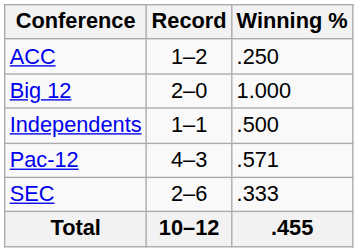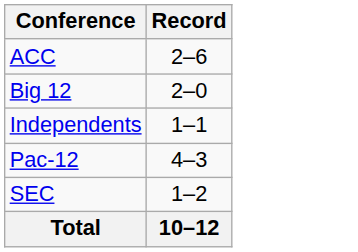- column: Winning % | .250 | 1.000 | .500 | .571 | .333 | .455
ACC | Record: 1–2 -> 2–6
SEC | Record: 2–6 -> 1–2
